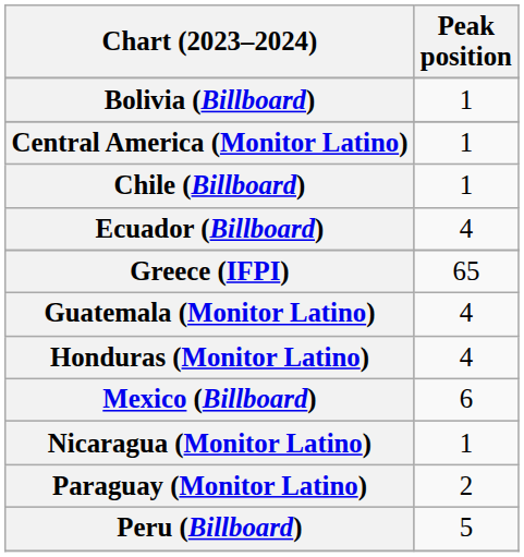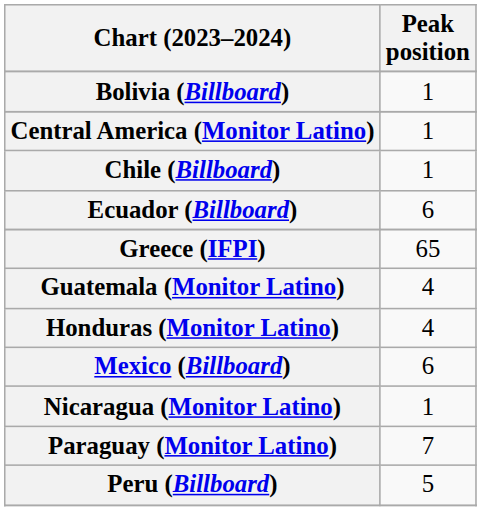Ecuador (Billboard) | Peak position: 4 -> 6
Paraguay (Monitor Latino) | Peak position: 2 -> 7
